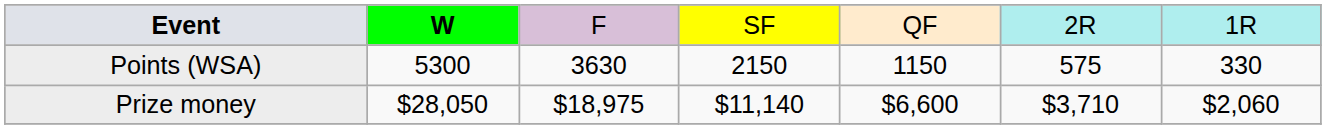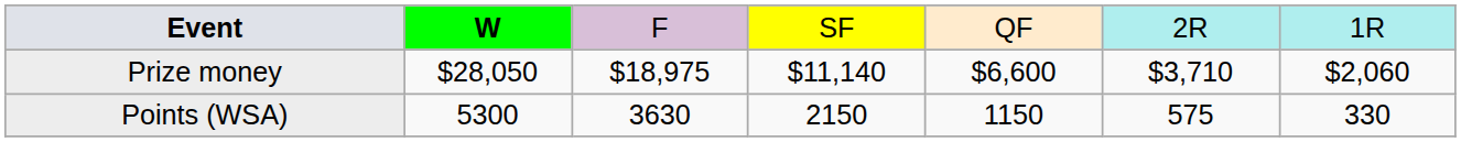rows swapped: Points (WSA) <-> Prize money
